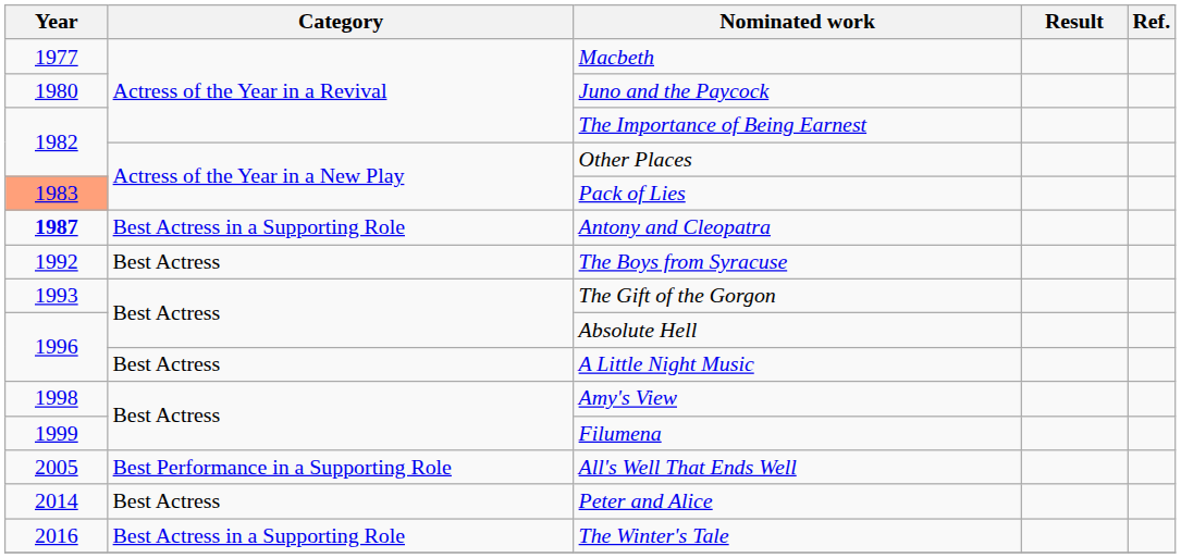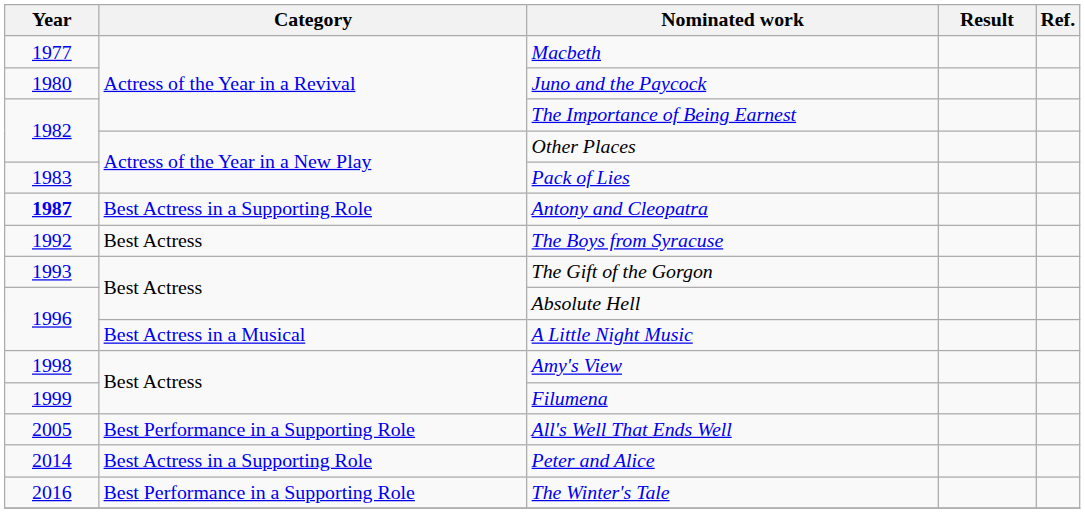Pack of Lies | Year: lightsalmon background -> no background
A Little Night Music | Category: Best Actress -> Best Actress in a Musical
Peter and Alice | Category: Best Actress -> Best Actress in a Supporting Role
The Winter's Tale | Category: Best Actress in a Supporting Role -> Best Performance in a Supporting Role
